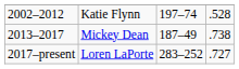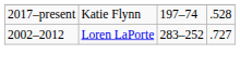Katie Flynn | column 1: 2002–2012 -> 2017–present
- row: 2013–2017 | Mickey Dean | 187–49 | .738
Loren LaPorte | column 1: 2017–present -> 2002–2012
